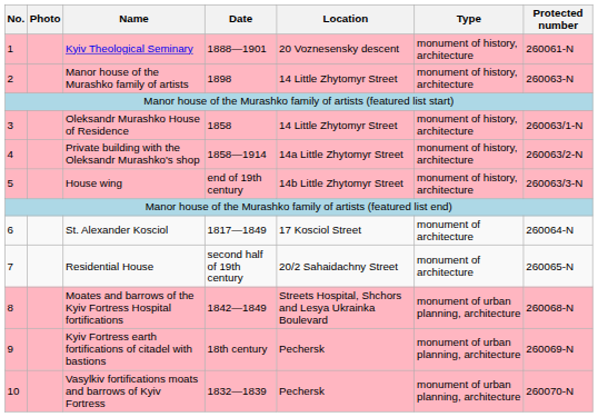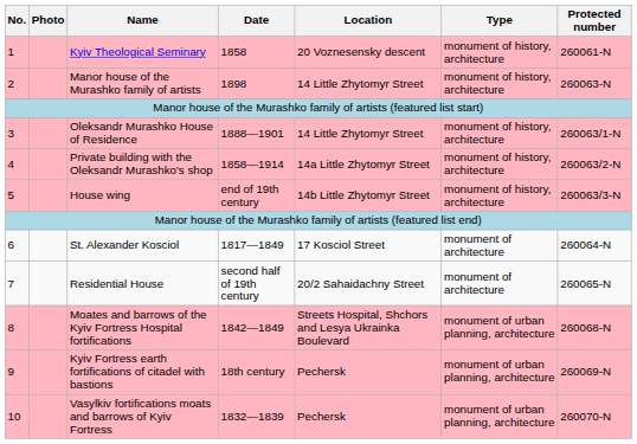Kyiv Theological Seminary | Date: 1888—1901 -> 1858
Oleksandr Murashko House of Residence | Date: 1858 -> 1888—1901
